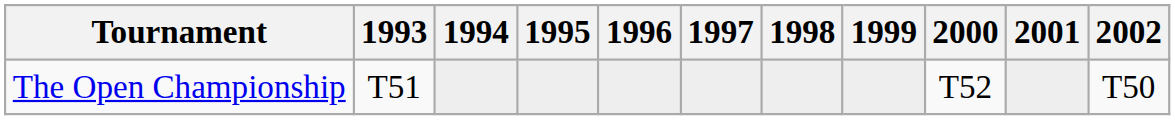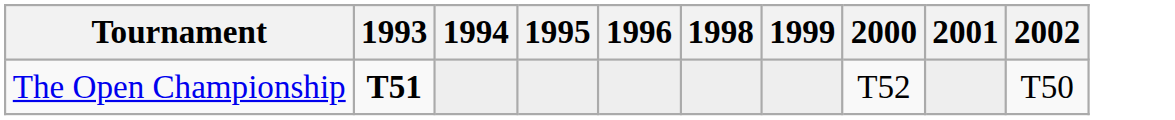- column: 1997
The Open Championship | 1993: normal -> bold
